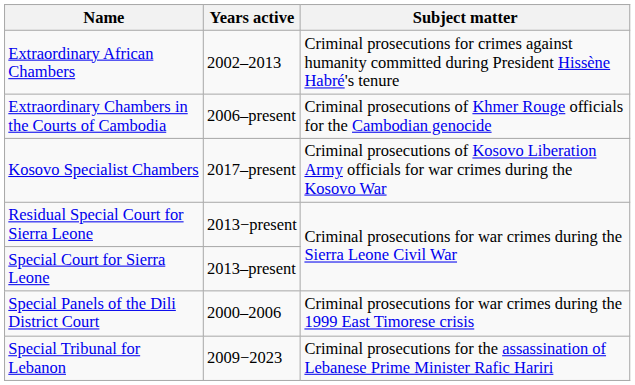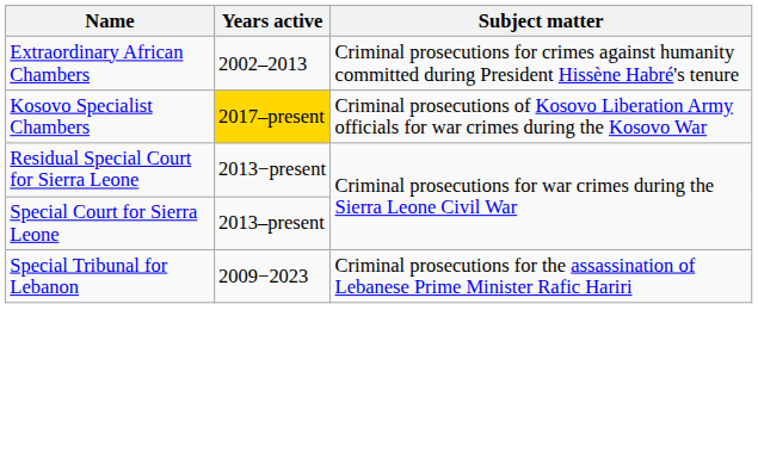- row: Extraordinary Chambers in the Courts of Cambodia | 2006–present | Criminal prosecutions of Khmer Rouge officials for the Cambodian genocide
Kosovo Specialist Chambers | Years active: no background -> gold background
- row: Special Panels of the Dili District Court | 2000–2006 | Criminal prosecutions for war crimes during the 1999 East Timorese crisis
